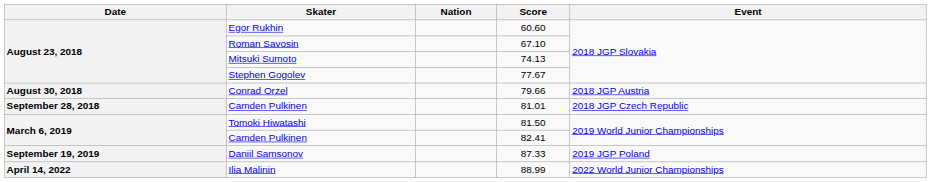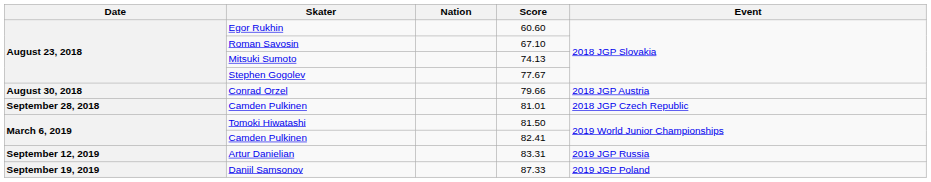+ row: September 12, 2019 | Artur Danielian | 83.31 | 2019 JGP Russia
- row: April 14, 2022 | Ilia Malinin | 88.99 | 2022 World Junior Championships
